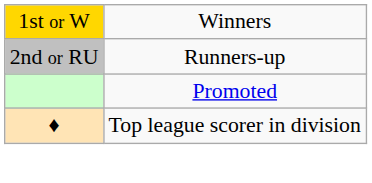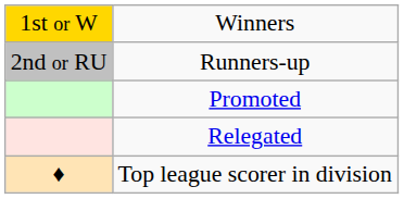+ row: Relegated
